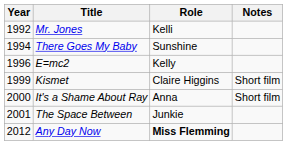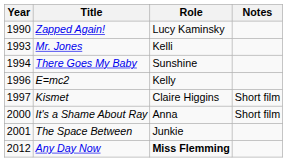+ row: 1990 | Zapped Again! | Lucy Kaminsky
Mr. Jones | Year: 1992 -> 1993
Kismet | Year: 1999 -> 1997
